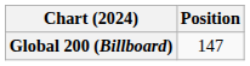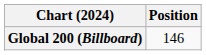Global 200 (Billboard) | Position: 147 -> 146
